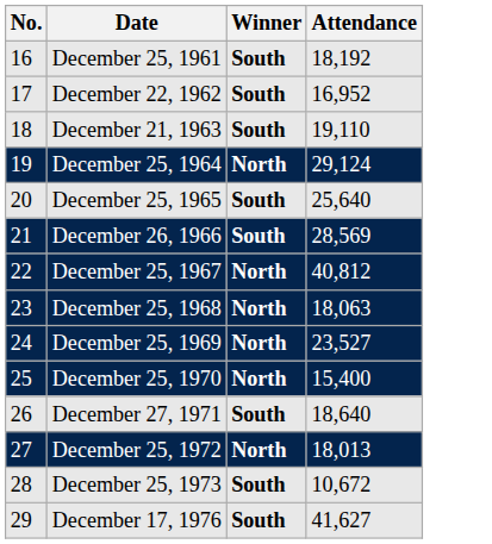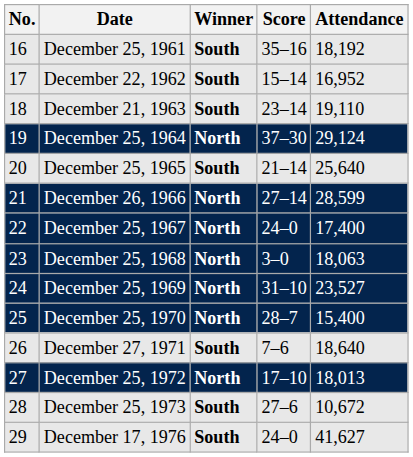+ column: Score | 35–16 | 15–14 | 23–14 | 37–30 | 21–14 | 27–14 | 24–0 | 3–0 | 31–10 | 28–7 | 7–6 | 17–10 | 27–6 | 24–0
December 26, 1966 | Winner: South -> North
December 26, 1966 | Attendance: 28,569 -> 28,599
December 25, 1967 | Attendance: 40,812 -> 17,400
